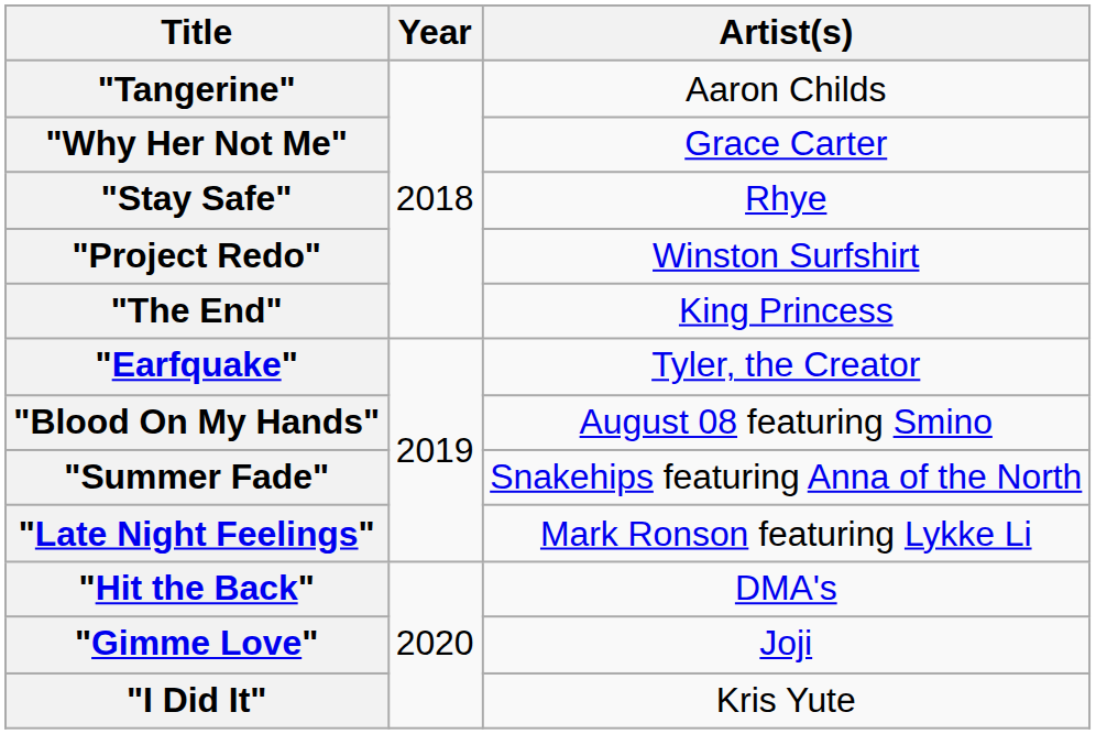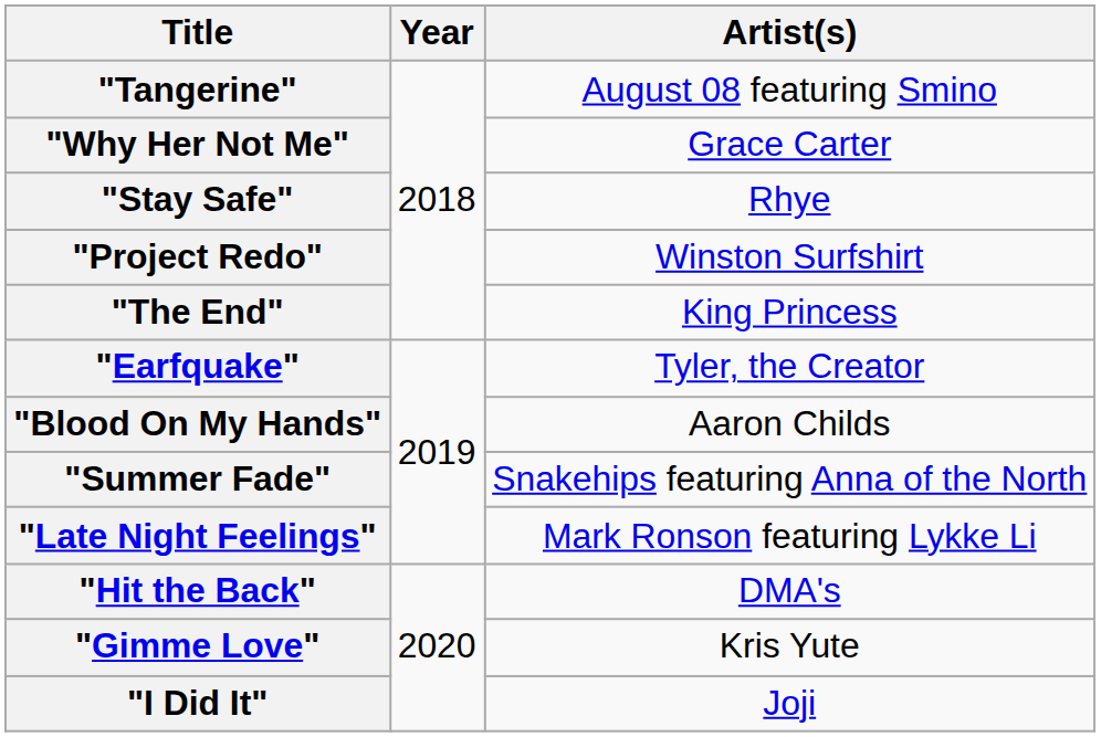"Tangerine" | Artist(s): Aaron Childs -> August 08 featuring Smino
"Blood On My Hands" | Artist(s): August 08 featuring Smino -> Aaron Childs
"Gimme Love" | Artist(s): Joji -> Kris Yute
"I Did It" | Artist(s): Kris Yute -> Joji
